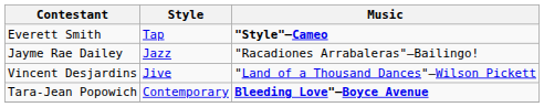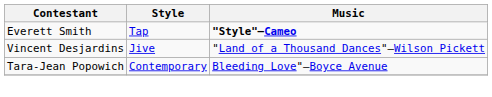- row: Jayme Rae Dailey | Jazz | "Racadiones Arrabaleras"—Bailingo!
Tara-Jean Popowich | Music: bold -> normal
